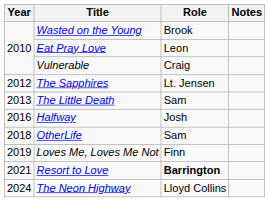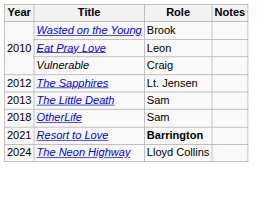- row: 2016 | Halfway | Josh
- row: 2019 | Loves Me, Loves Me Not | Finn
